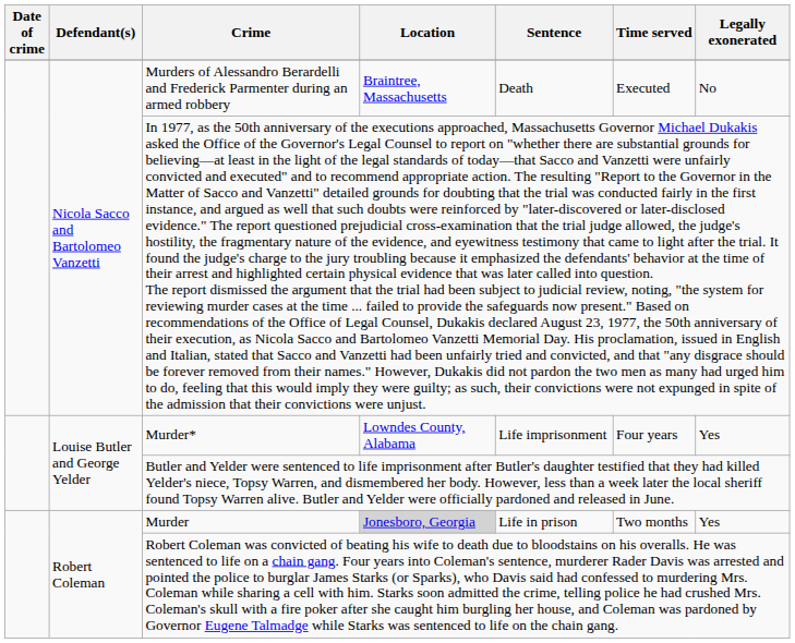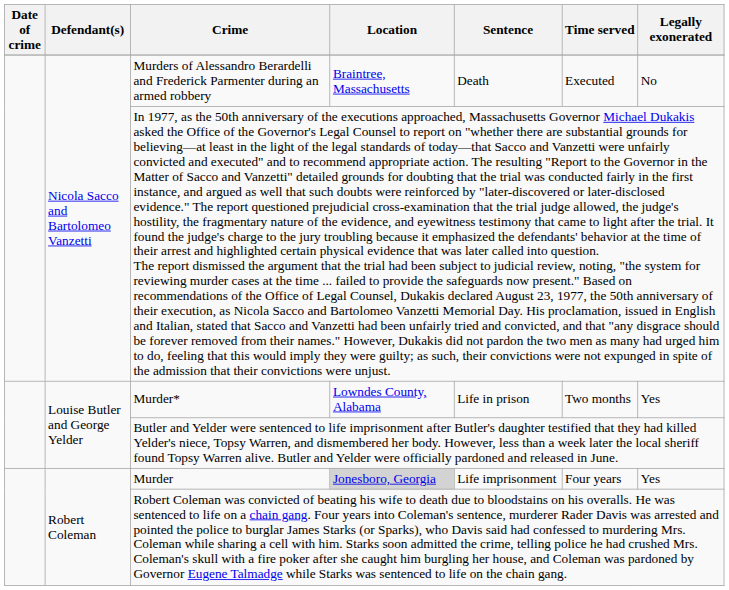Murder* | Sentence: Life imprisonment -> Life in prison
Murder* | Time served: Four years -> Two months
Murder | Sentence: Life in prison -> Life imprisonment
Murder | Time served: Two months -> Four years
